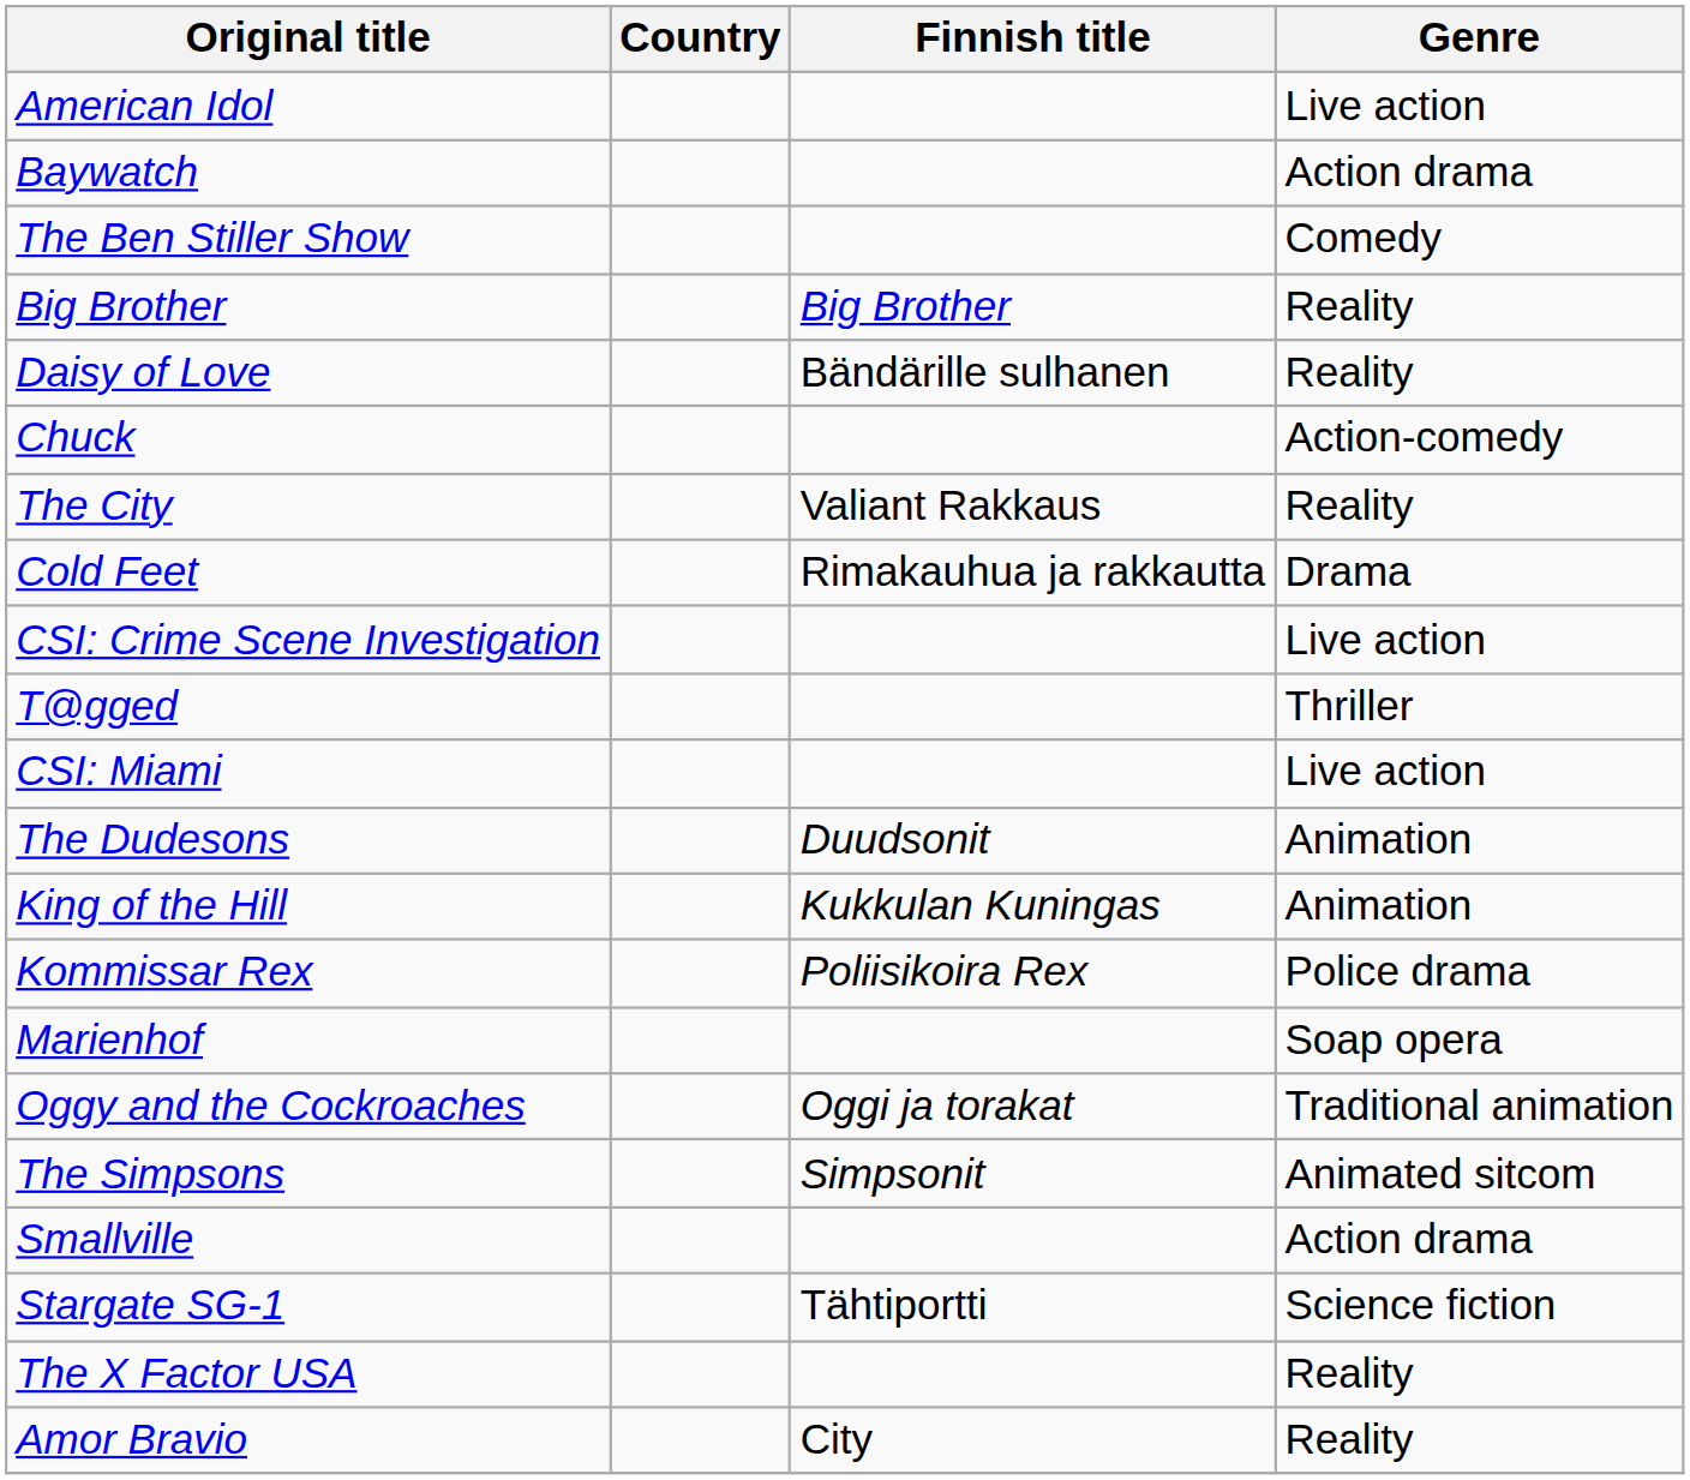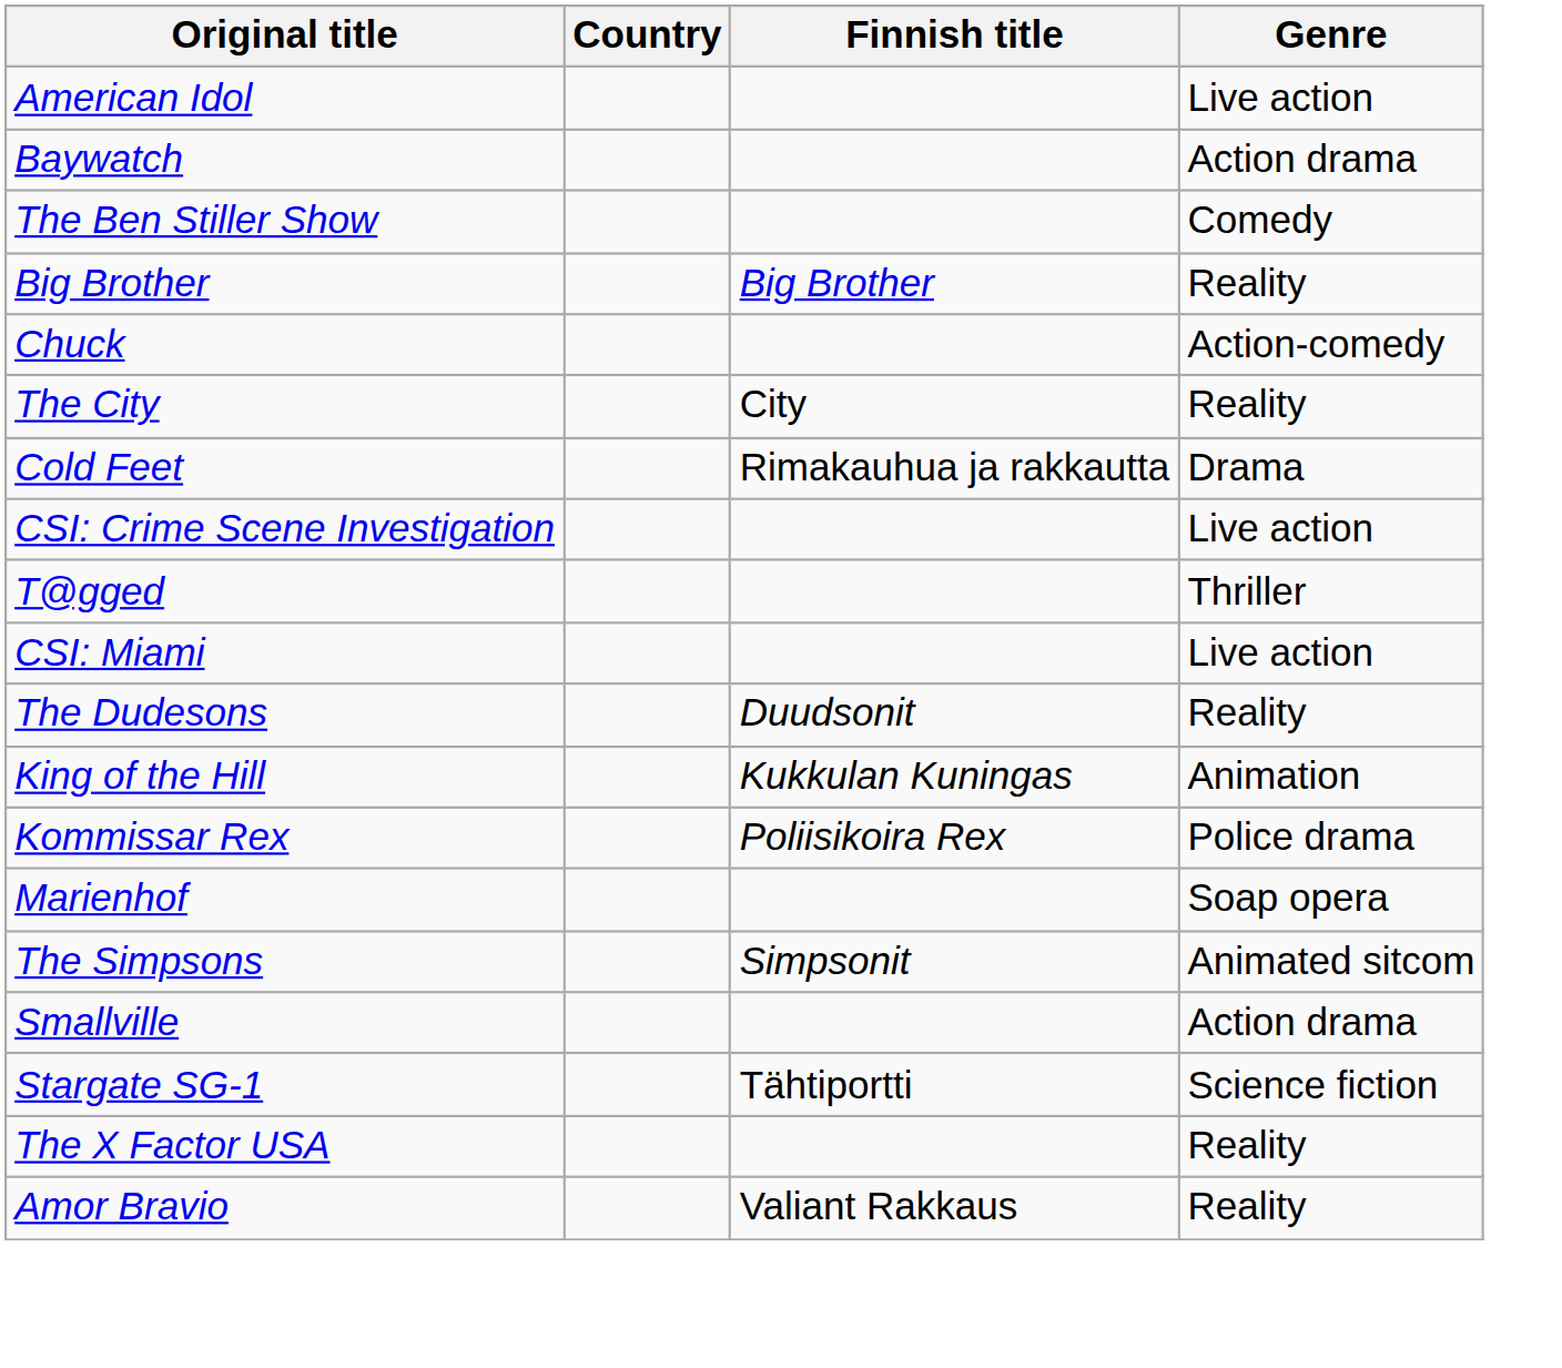- row: Daisy of Love | Bändärille sulhanen | Reality
The City | Finnish title: Valiant Rakkaus -> City
The Dudesons | Genre: Animation -> Reality
- row: Oggy and the Cockroaches | Oggi ja torakat | Traditional animation
Amor Bravio | Finnish title: City -> Valiant Rakkaus
